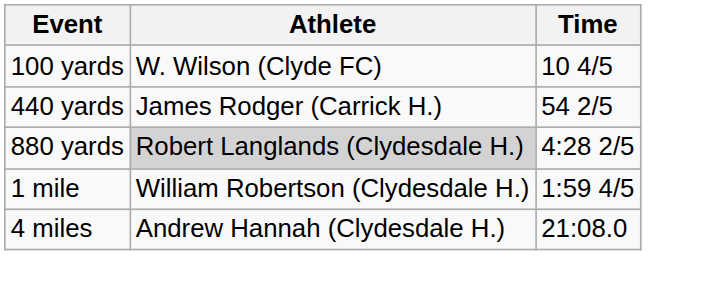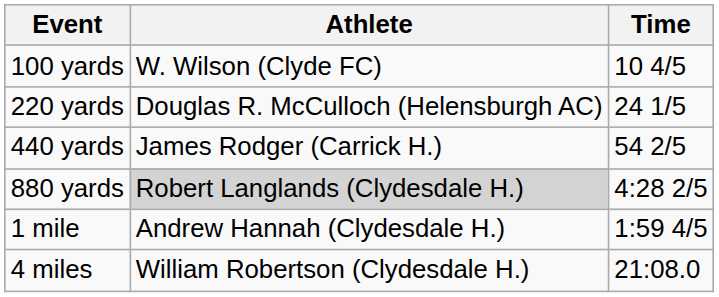+ row: 220 yards | Douglas R. McCulloch (Helensburgh AC) | 24 1/5
1 mile | Athlete: William Robertson (Clydesdale H.) -> Andrew Hannah (Clydesdale H.)
4 miles | Athlete: Andrew Hannah (Clydesdale H.) -> William Robertson (Clydesdale H.)
